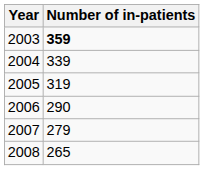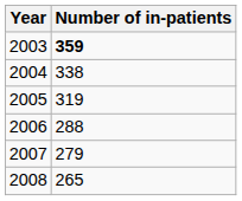2004 | Number of in-patients: 339 -> 338
2006 | Number of in-patients: 290 -> 288
